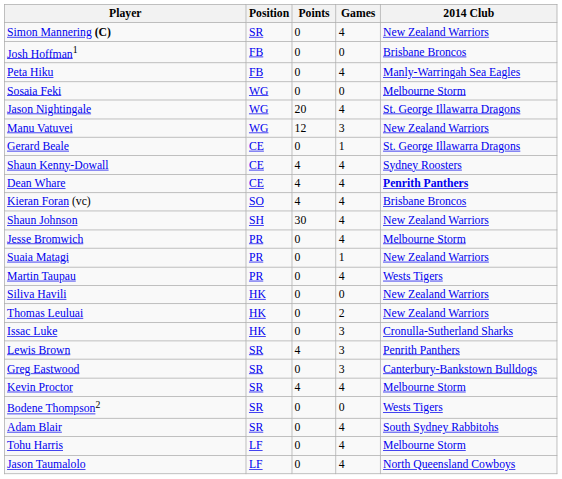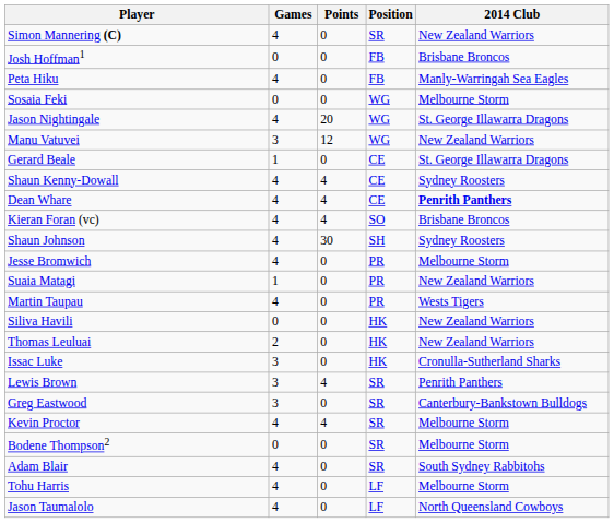columns swapped: Games <-> Position
Shaun Johnson | 2014 Club: New Zealand Warriors -> Sydney Roosters
Bodene Thompson2 | 2014 Club: Wests Tigers -> Melbourne Storm
